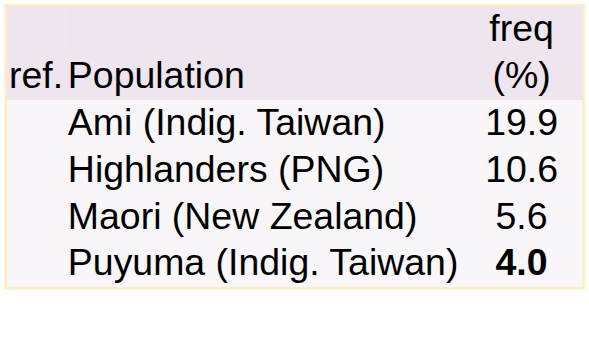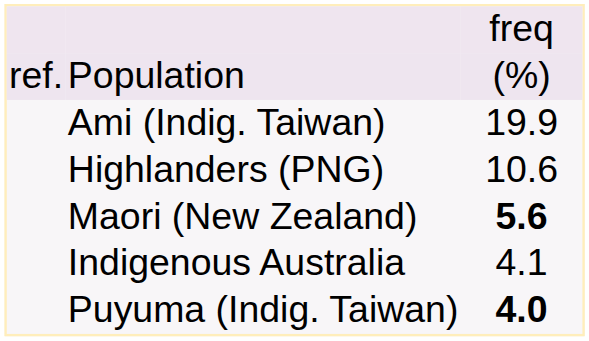Maori (New Zealand) | column 3: normal -> bold
+ row: Indigenous Australia | 4.1
